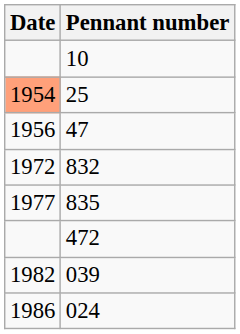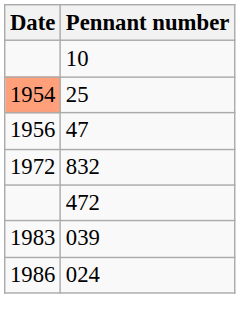- row: 1977 | 835
039 | Date: 1982 -> 1983
